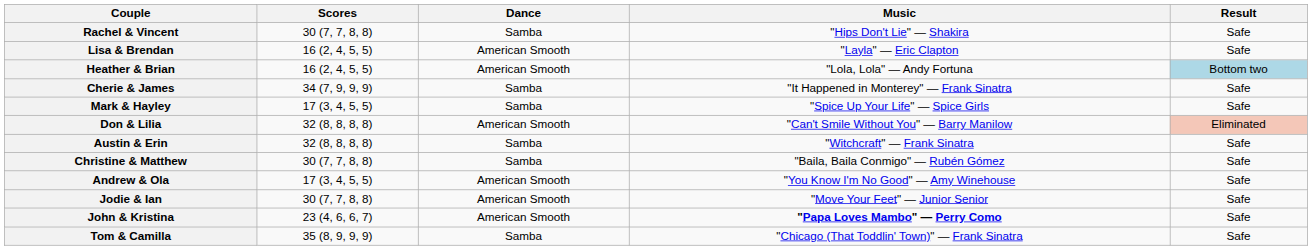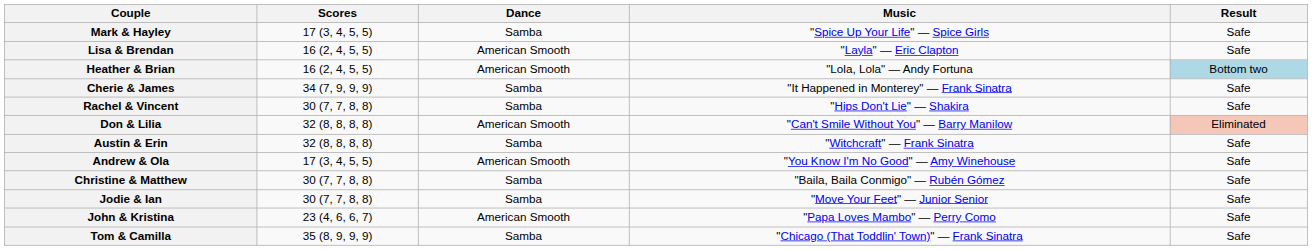rows swapped: Rachel & Vincent <-> Mark & Hayley
rows swapped: Andrew & Ola <-> Christine & Matthew
Jodie & Ian | Dance: American Smooth -> Samba
John & Kristina | Music: bold -> normal
